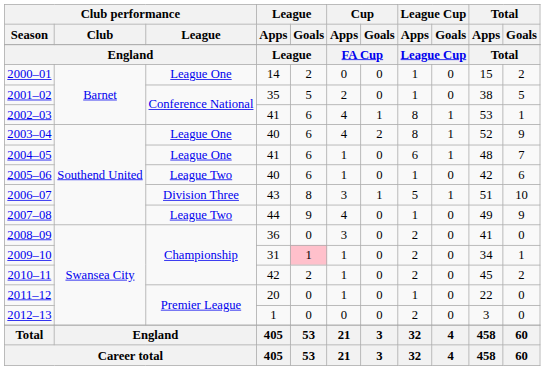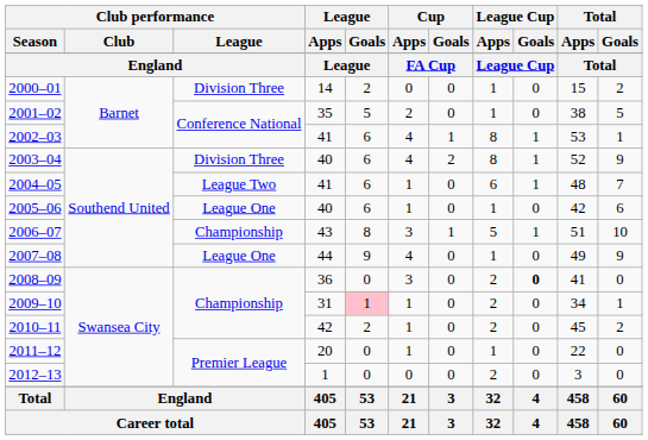2000–01 | Club performance / League: League One -> Division Three
2003–04 | Club performance / League: League One -> Division Three
2004–05 | Club performance / League: League One -> League Two
2005–06 | Club performance / League: League Two -> League One
2006–07 | Club performance / League: Division Three -> Championship
2007–08 | Club performance / League: League Two -> League One
2008–09 | League Cup / Goals: normal -> bold
